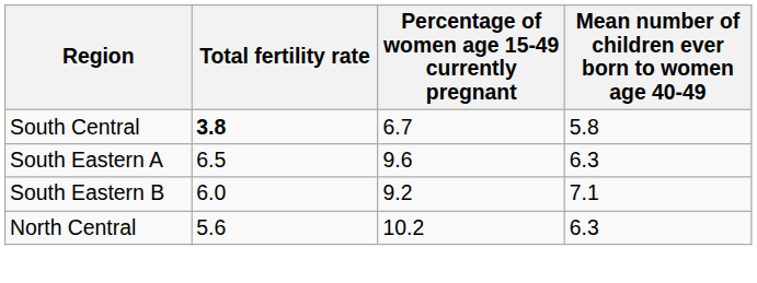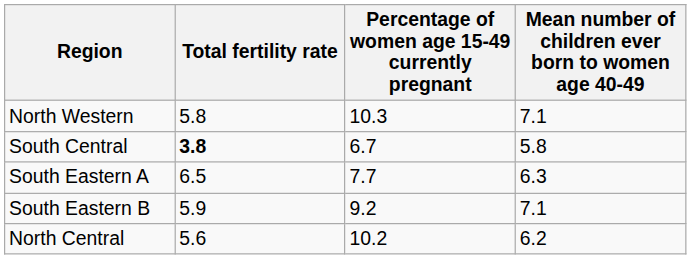+ row: North Western | 5.8 | 10.3 | 7.1
South Eastern A | Percentage of women age 15-49 currently pregnant: 9.6 -> 7.7
South Eastern B | Total fertility rate: 6.0 -> 5.9
North Central | Mean number of children ever born to women age 40-49: 6.3 -> 6.2
